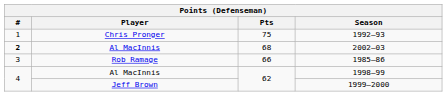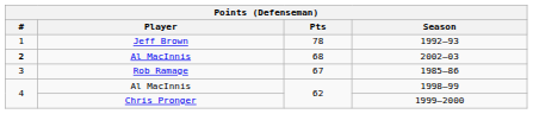1992–93 | Player: Chris Pronger -> Jeff Brown
1992–93 | Pts: 75 -> 78
1985–86 | Pts: 66 -> 67
1999–2000 | Player: Jeff Brown -> Chris Pronger
